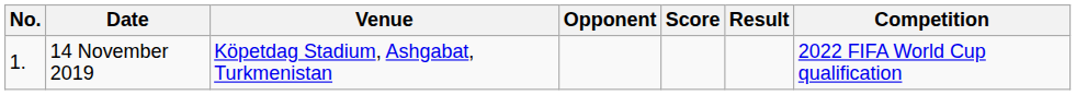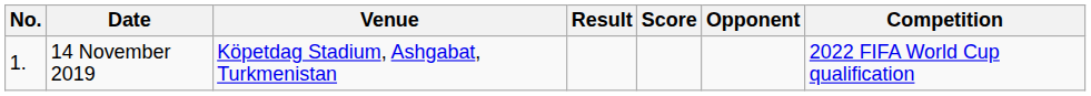columns swapped: Opponent <-> Result
